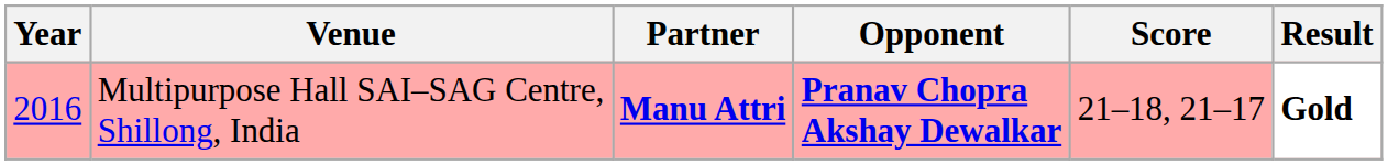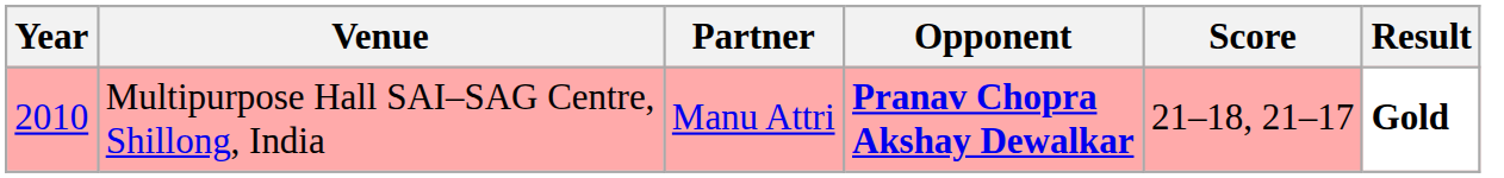Multipurpose Hall SAI–SAG Centre, Shillong, India | Year: 2016 -> 2010
Multipurpose Hall SAI–SAG Centre, Shillong, India | Partner: bold -> normal
